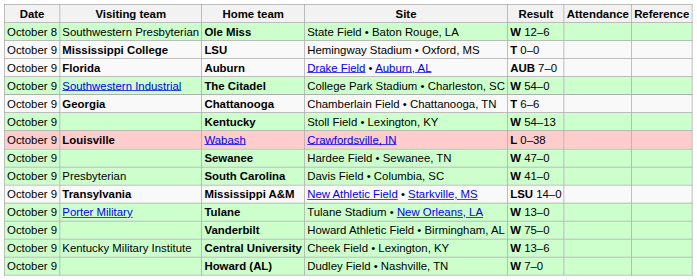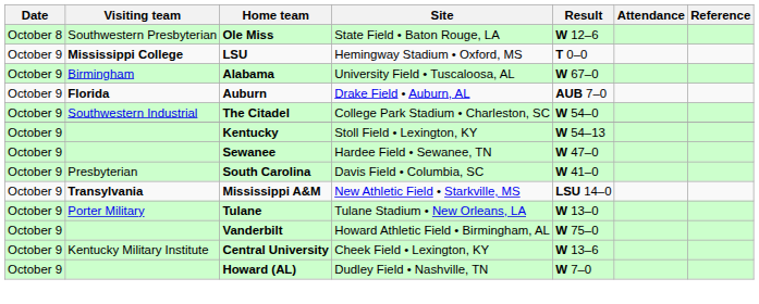+ row: October 9 | Birmingham | Alabama | University Field • Tuscaloosa, AL | W 67–0
- row: October 9 | Georgia | Chattanooga | Chamberlain Field • Chattanooga, TN | T 6–6
- row: October 9 | Louisville | Wabash | Crawfordsville, IN | L 0–38
